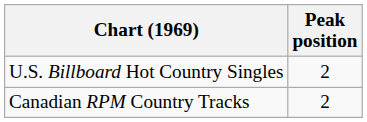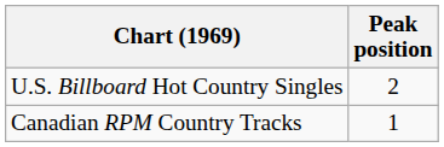Canadian RPM Country Tracks | Peak position: 2 -> 1
